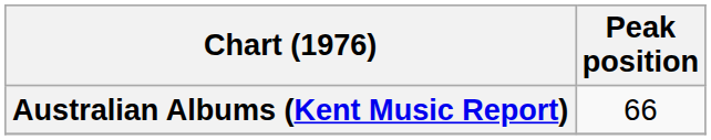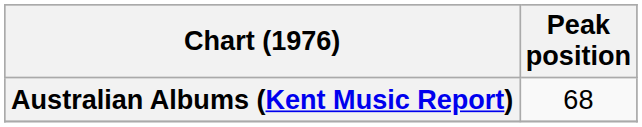Australian Albums (Kent Music Report) | Peak position: 66 -> 68
